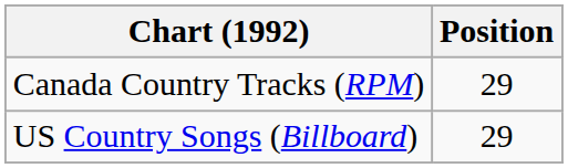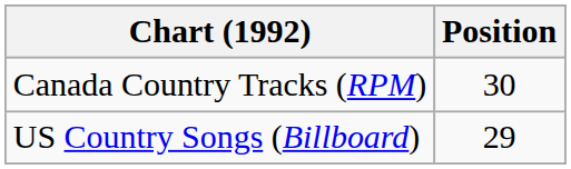Canada Country Tracks (RPM) | Position: 29 -> 30
